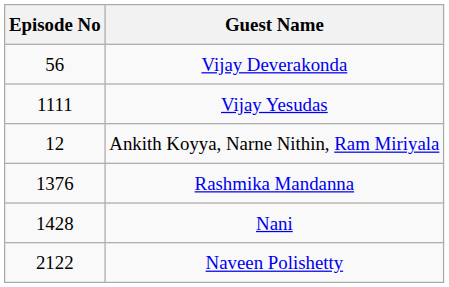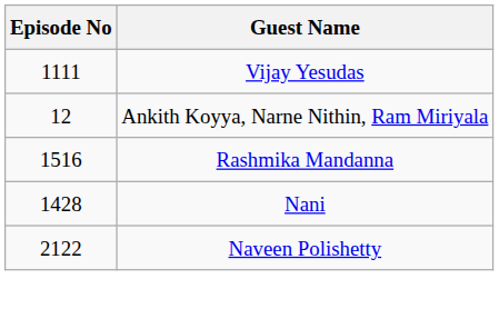- row: 56 | Vijay Deverakonda
Rashmika Mandanna | Episode No: 1376 -> 1516
